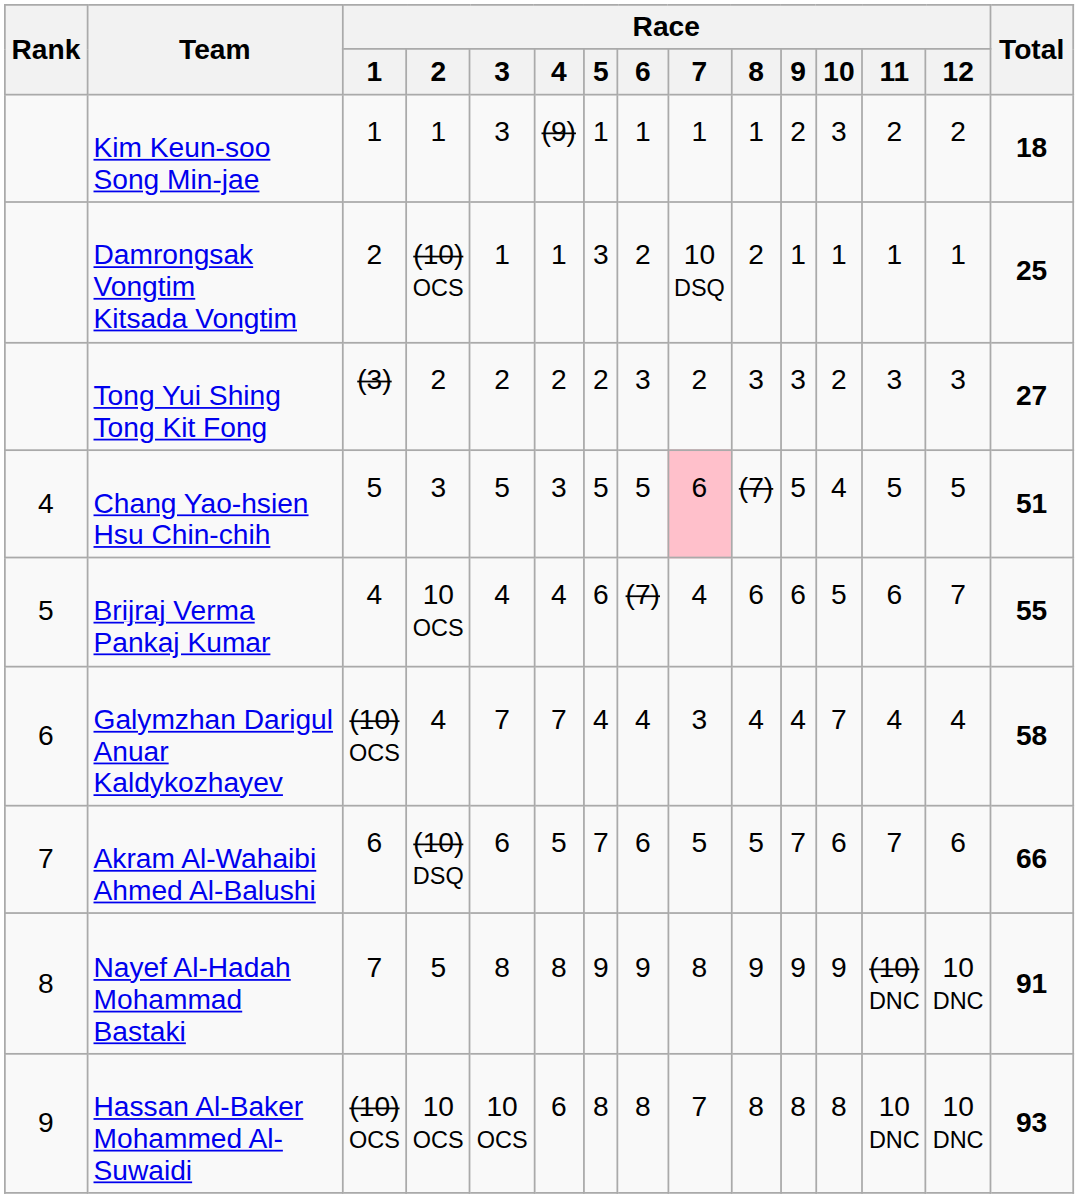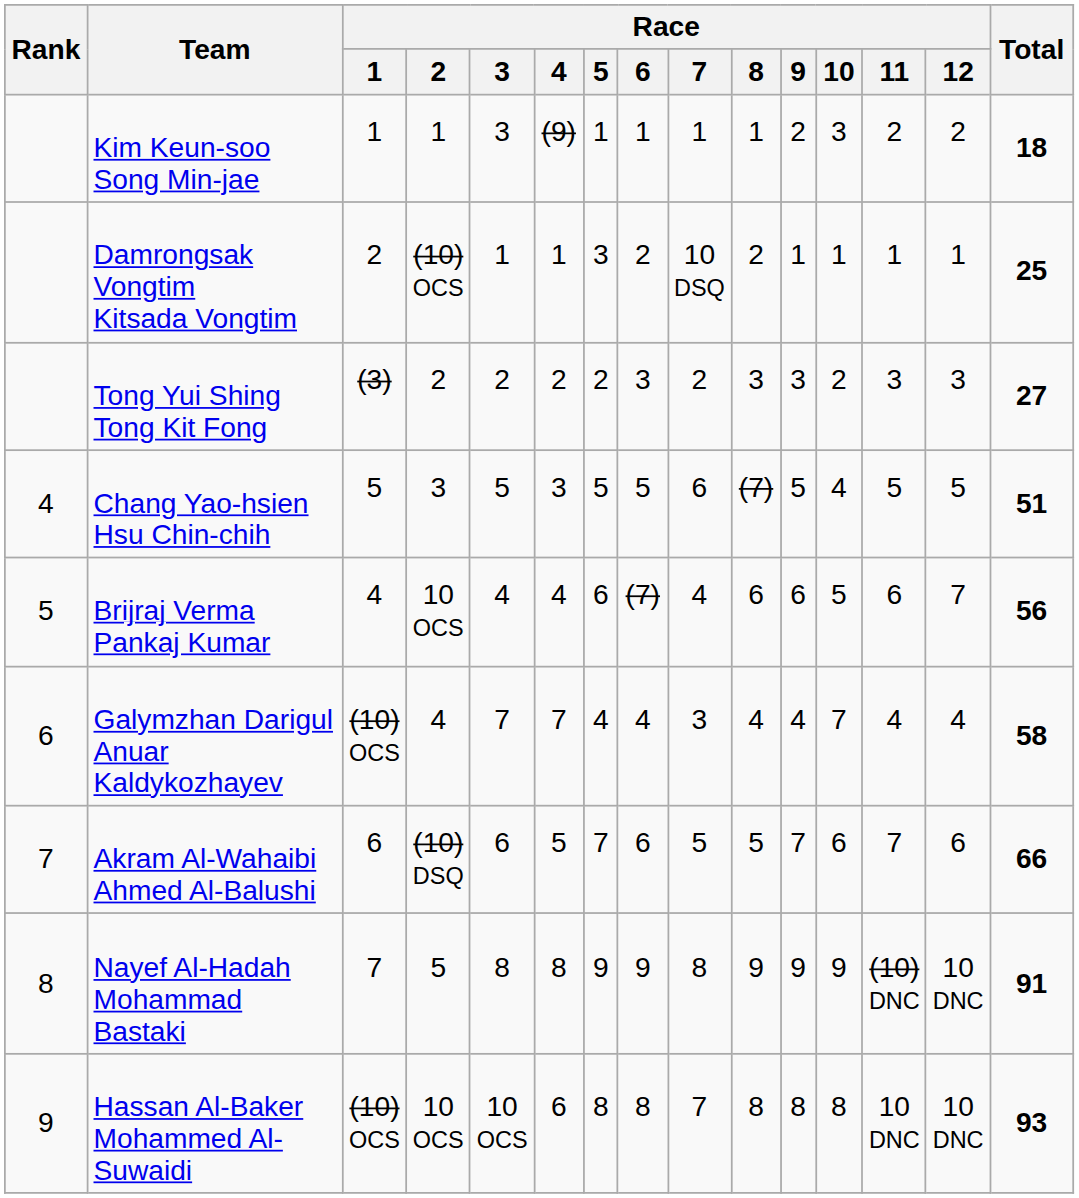Chang Yao-hsien Hsu Chin-chih | Race / 7: pink background -> no background
Brijraj Verma Pankaj Kumar | Total: 55 -> 56
